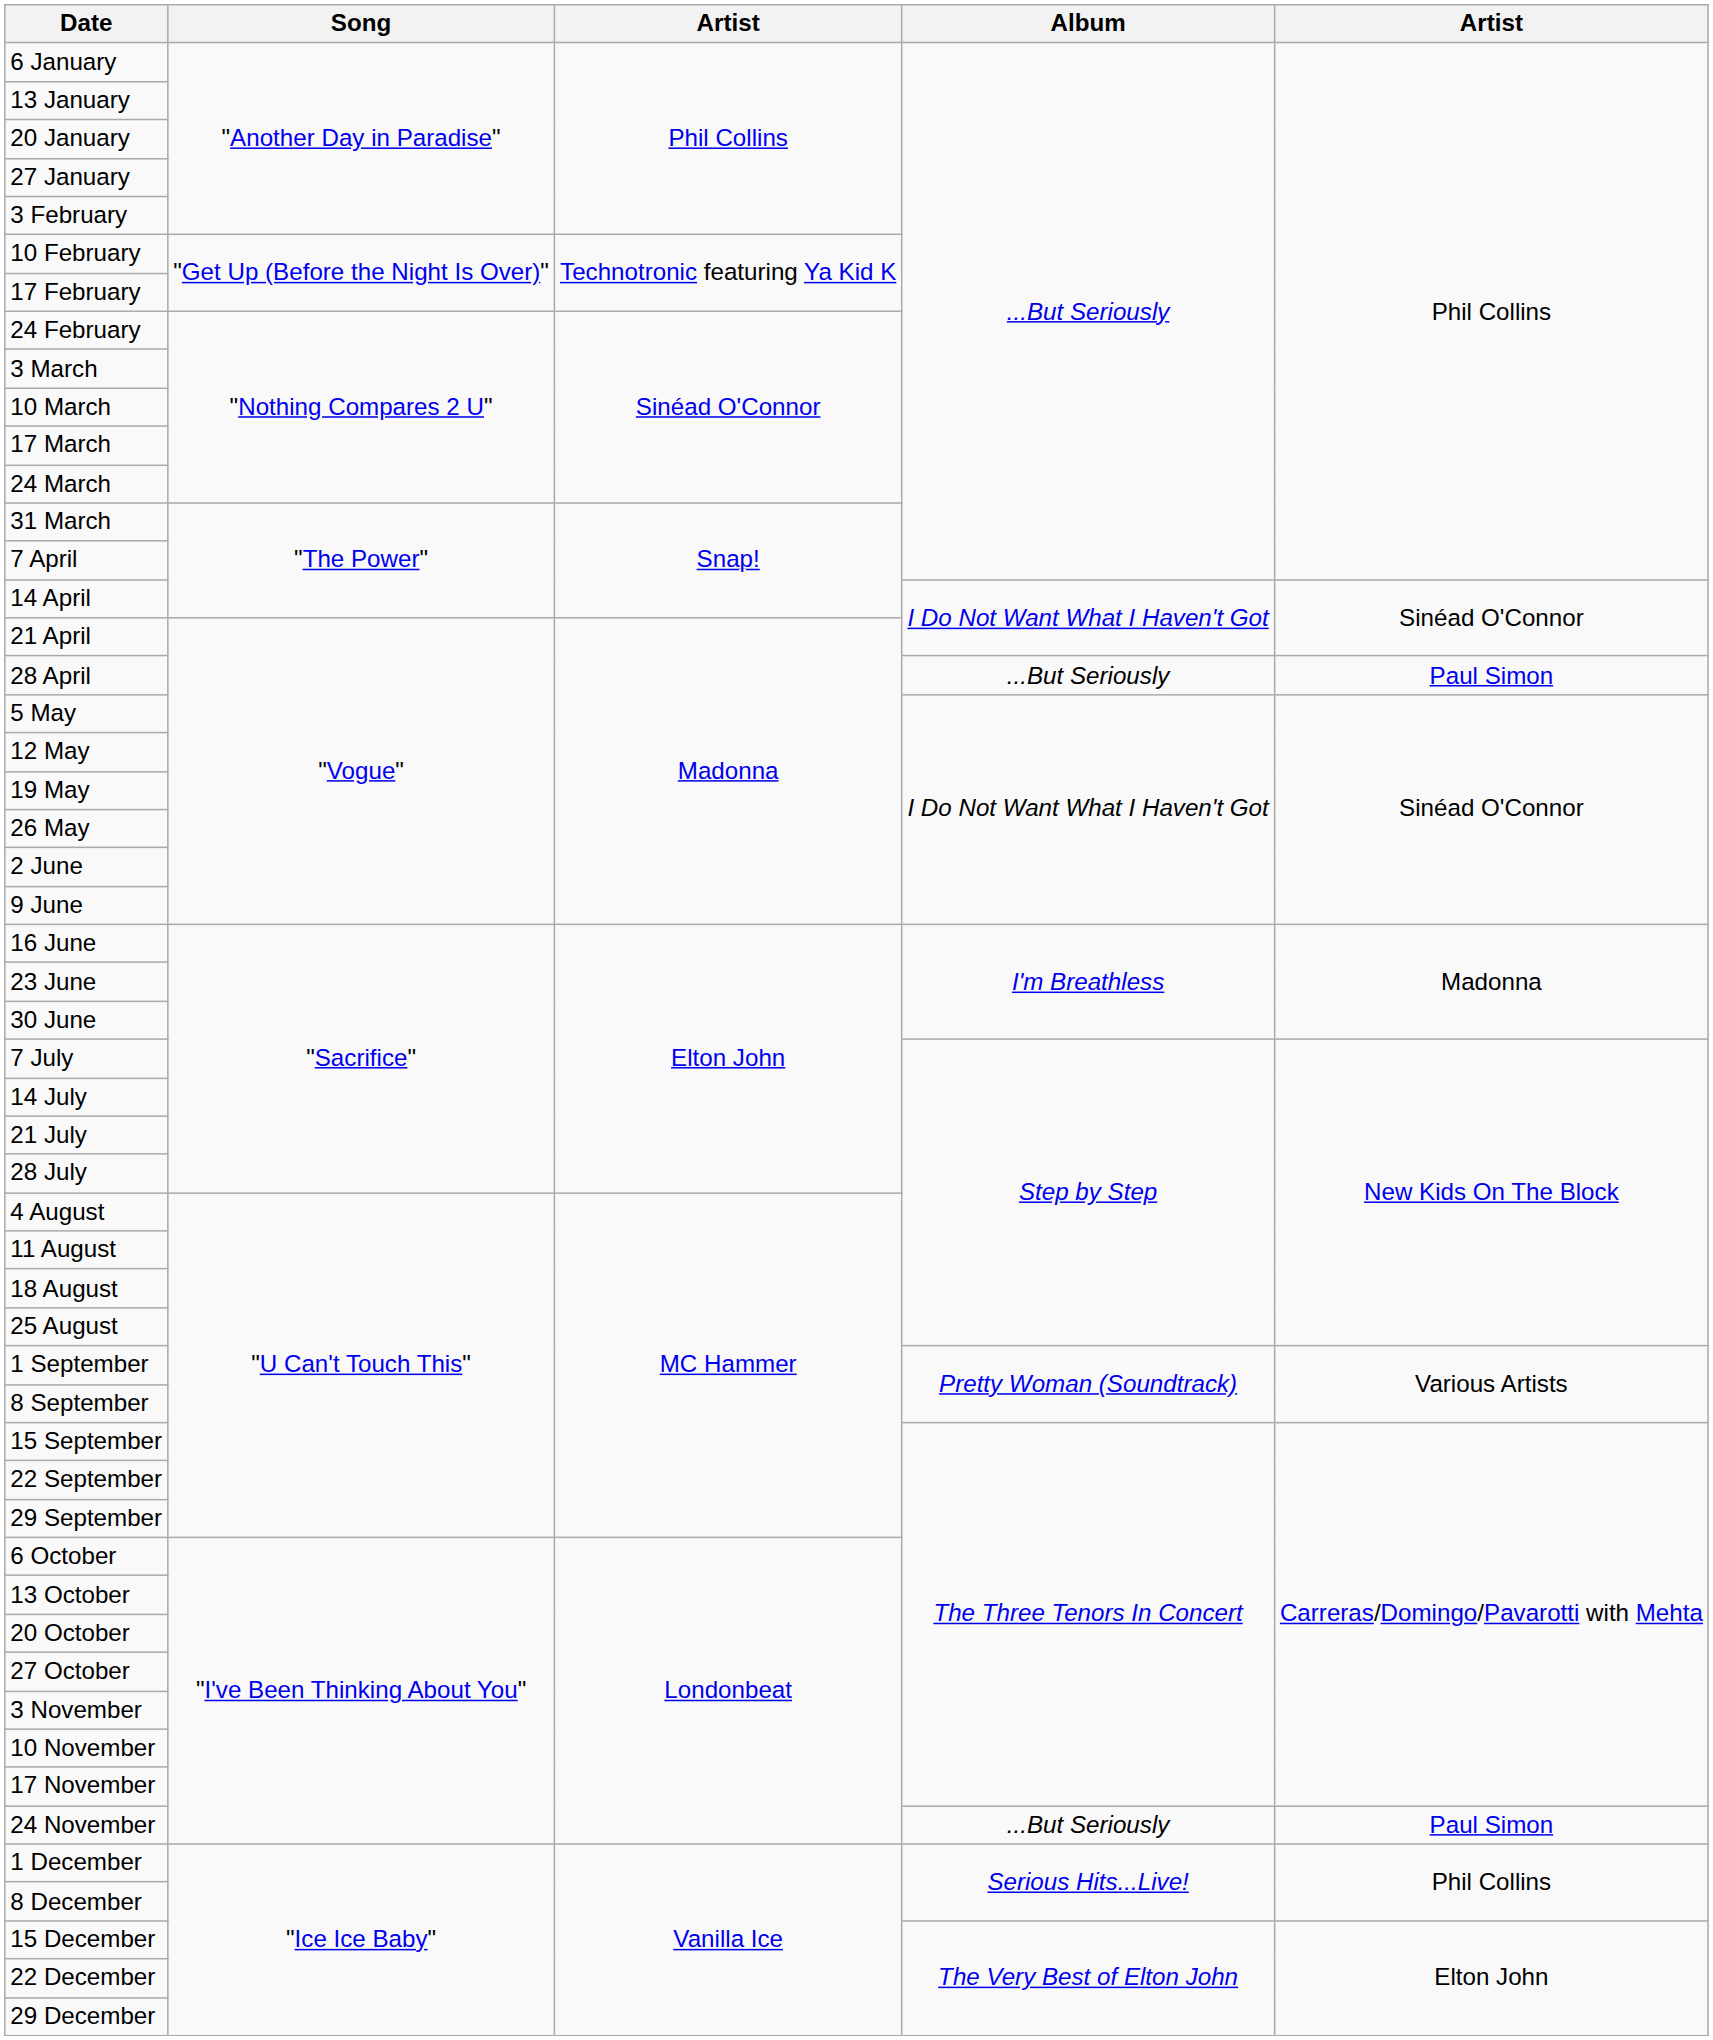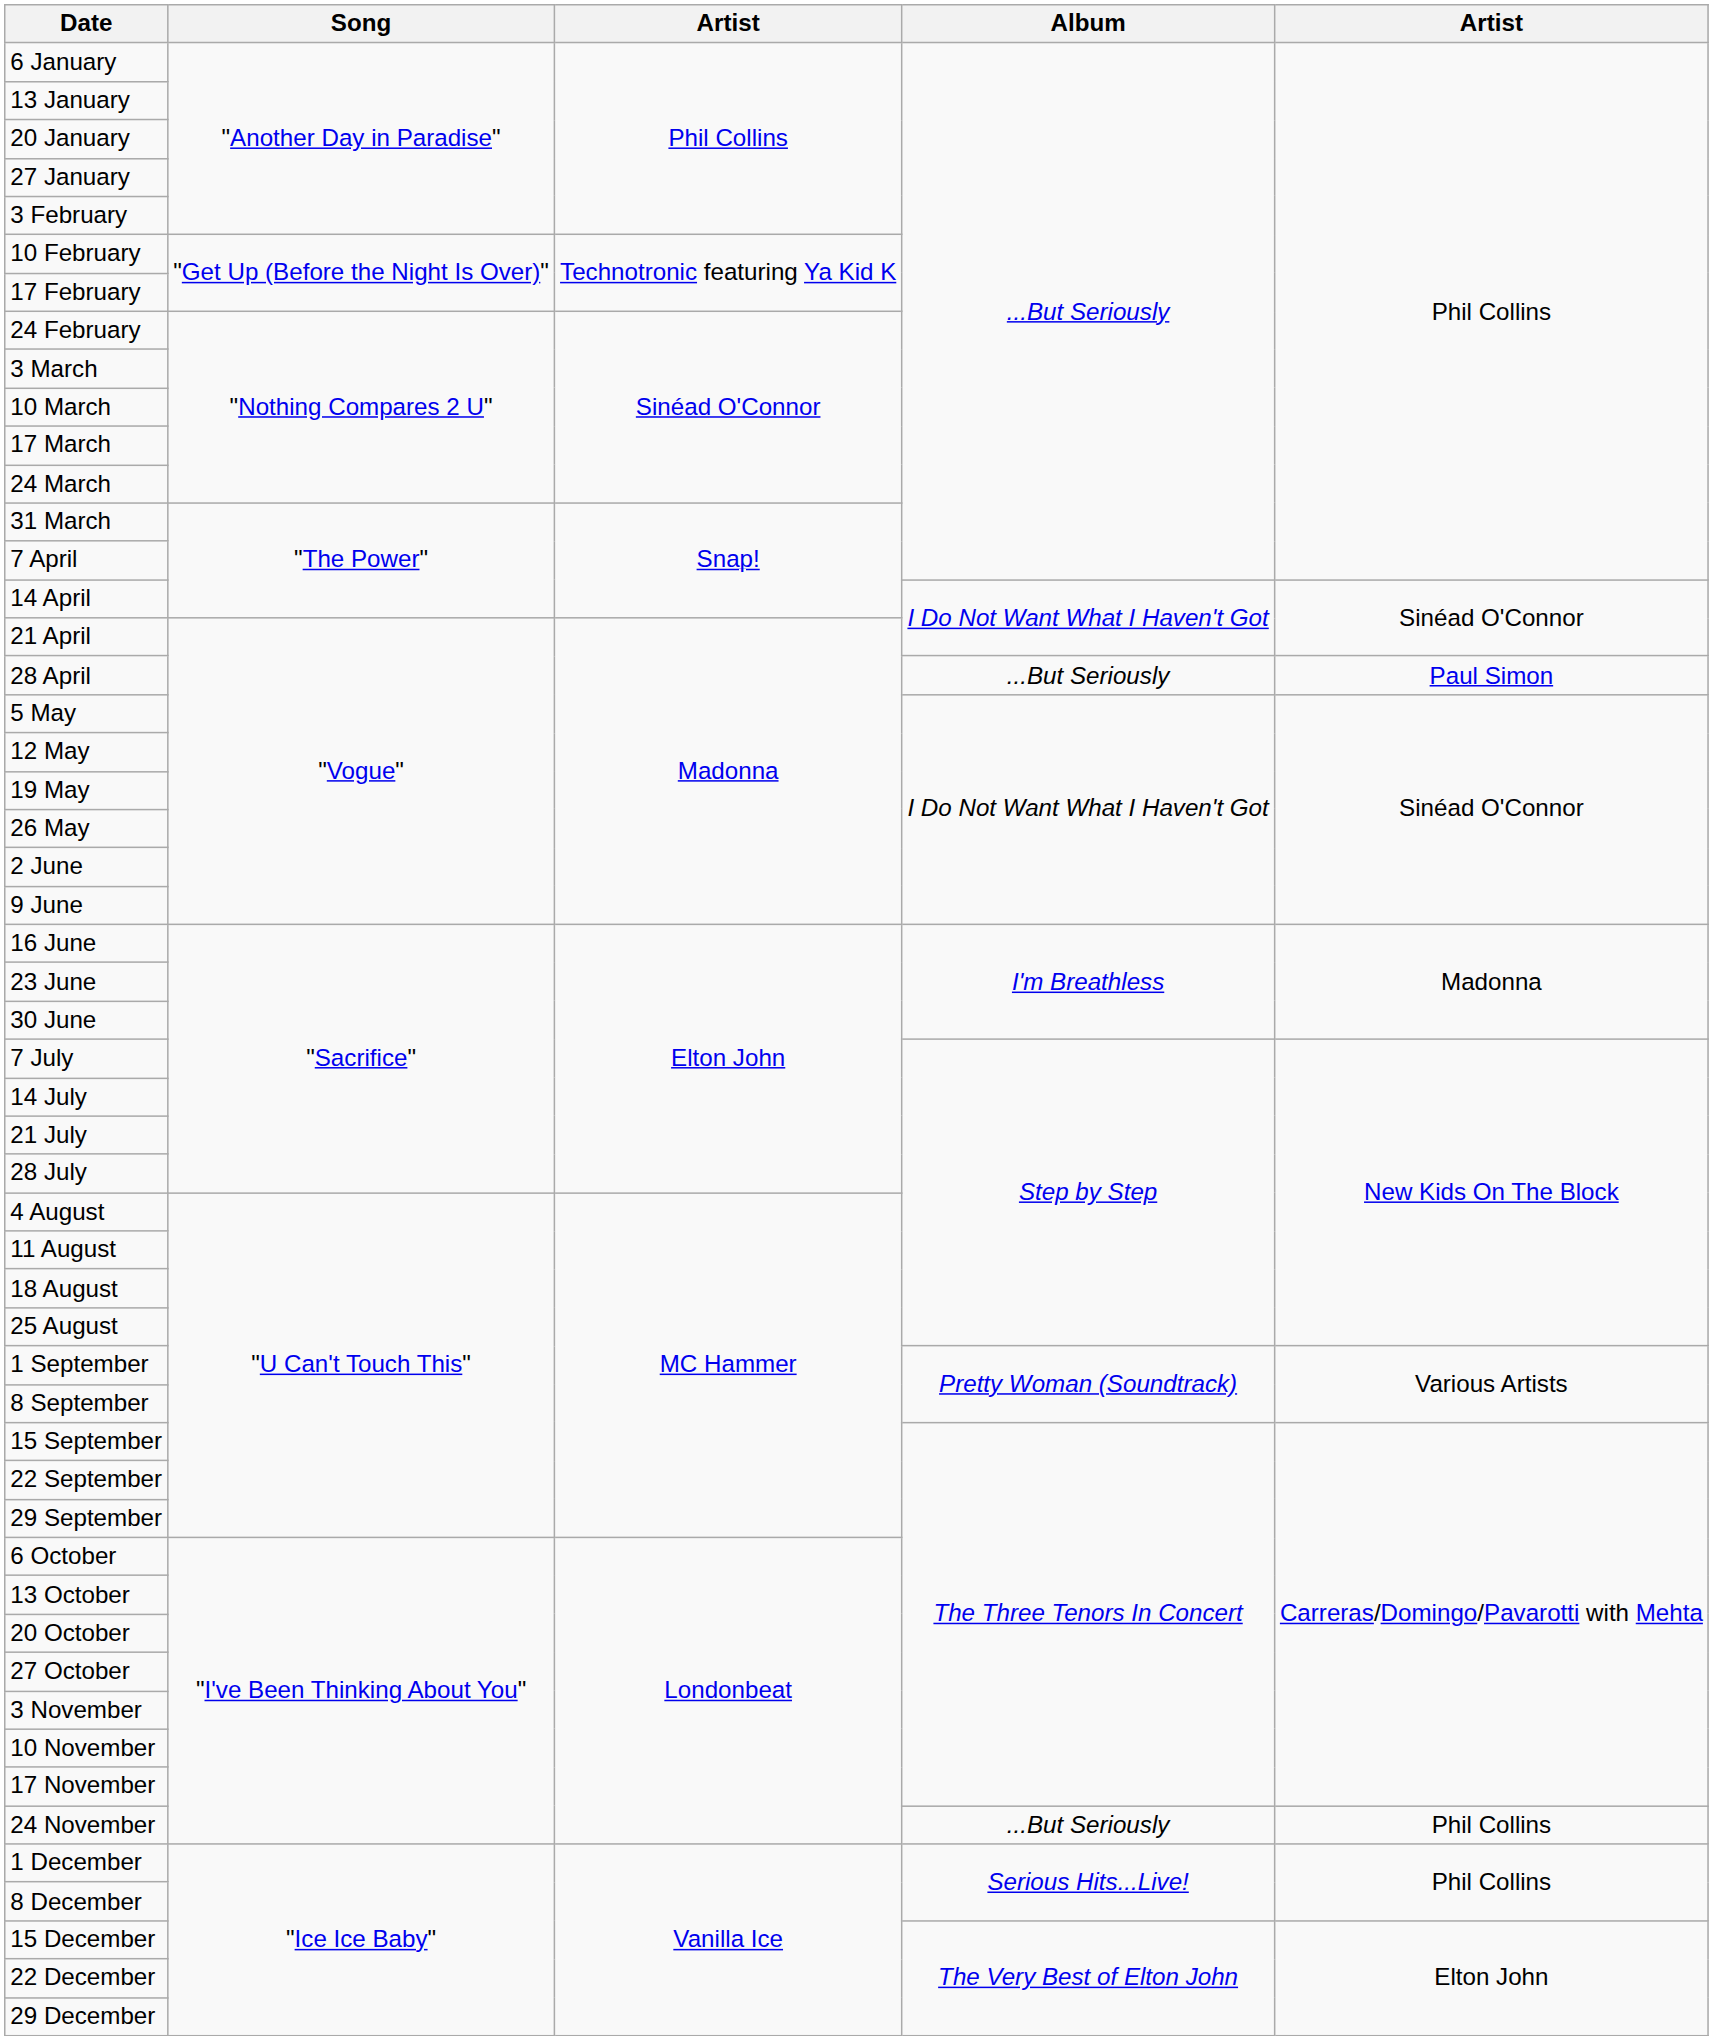24 November | column 5: Paul Simon -> Phil Collins
